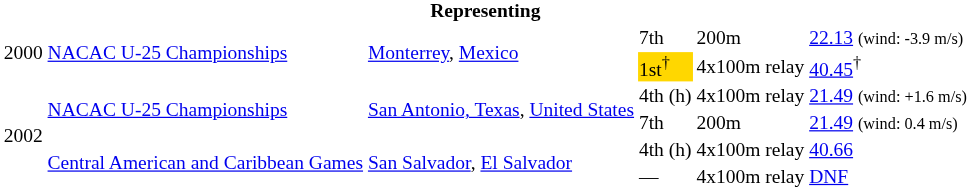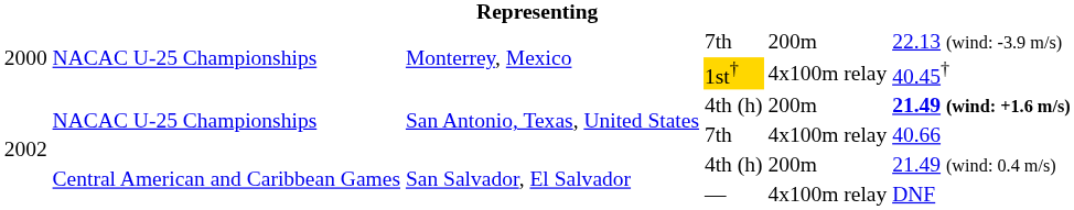San Antonio, Texas, United States / 4th (h) | column 5: 4x100m relay -> 200m
San Antonio, Texas, United States / 4th (h) | column 6: normal -> bold
San Antonio, Texas, United States / 7th | column 5: 200m -> 4x100m relay
San Antonio, Texas, United States / 7th | column 6: 21.49 (wind: 0.4 m/s) -> 40.66
San Salvador, El Salvador / 4th (h) | column 5: 4x100m relay -> 200m
San Salvador, El Salvador / 4th (h) | column 6: 40.66 -> 21.49 (wind: 0.4 m/s)
